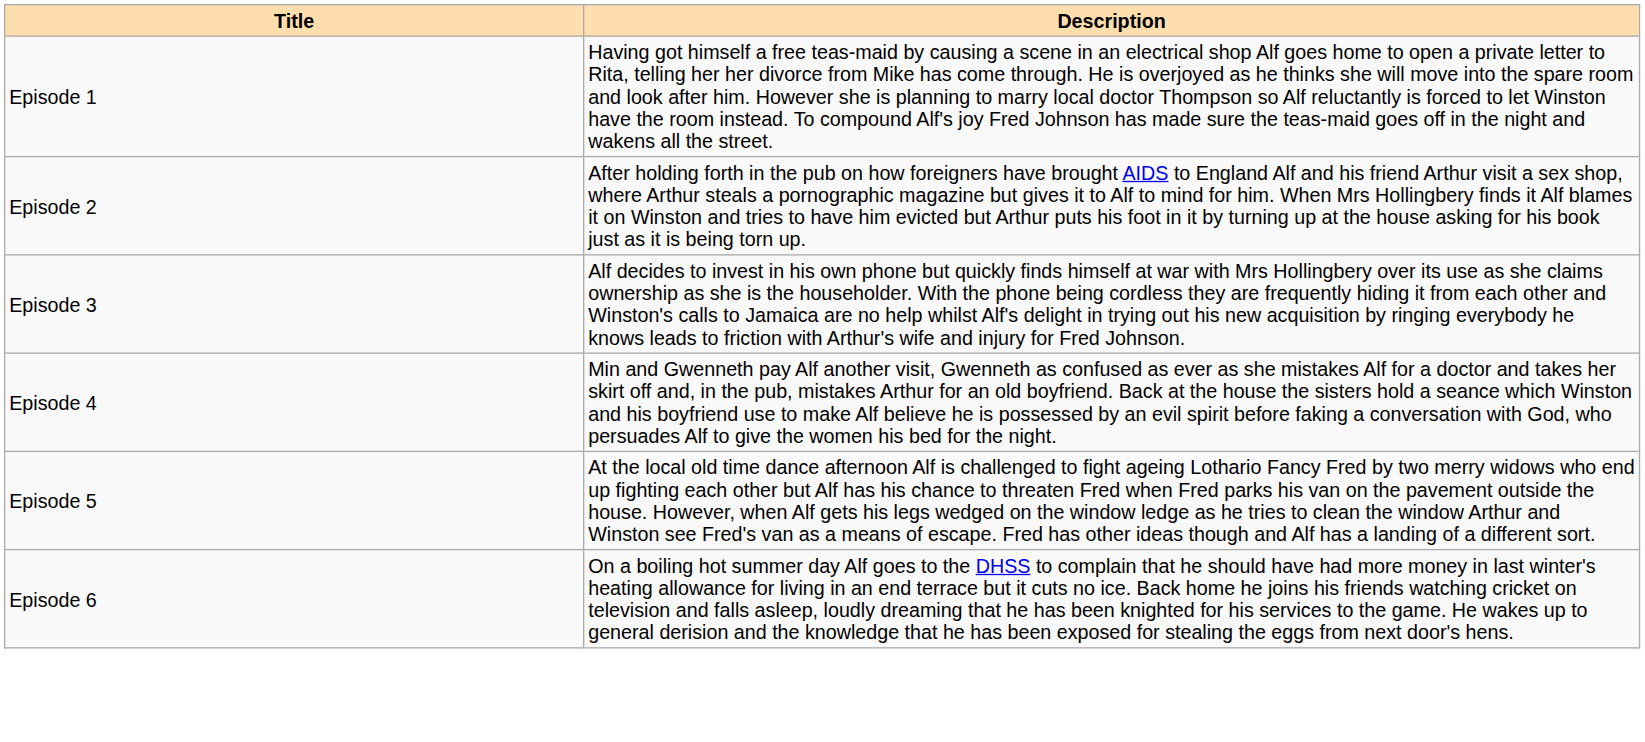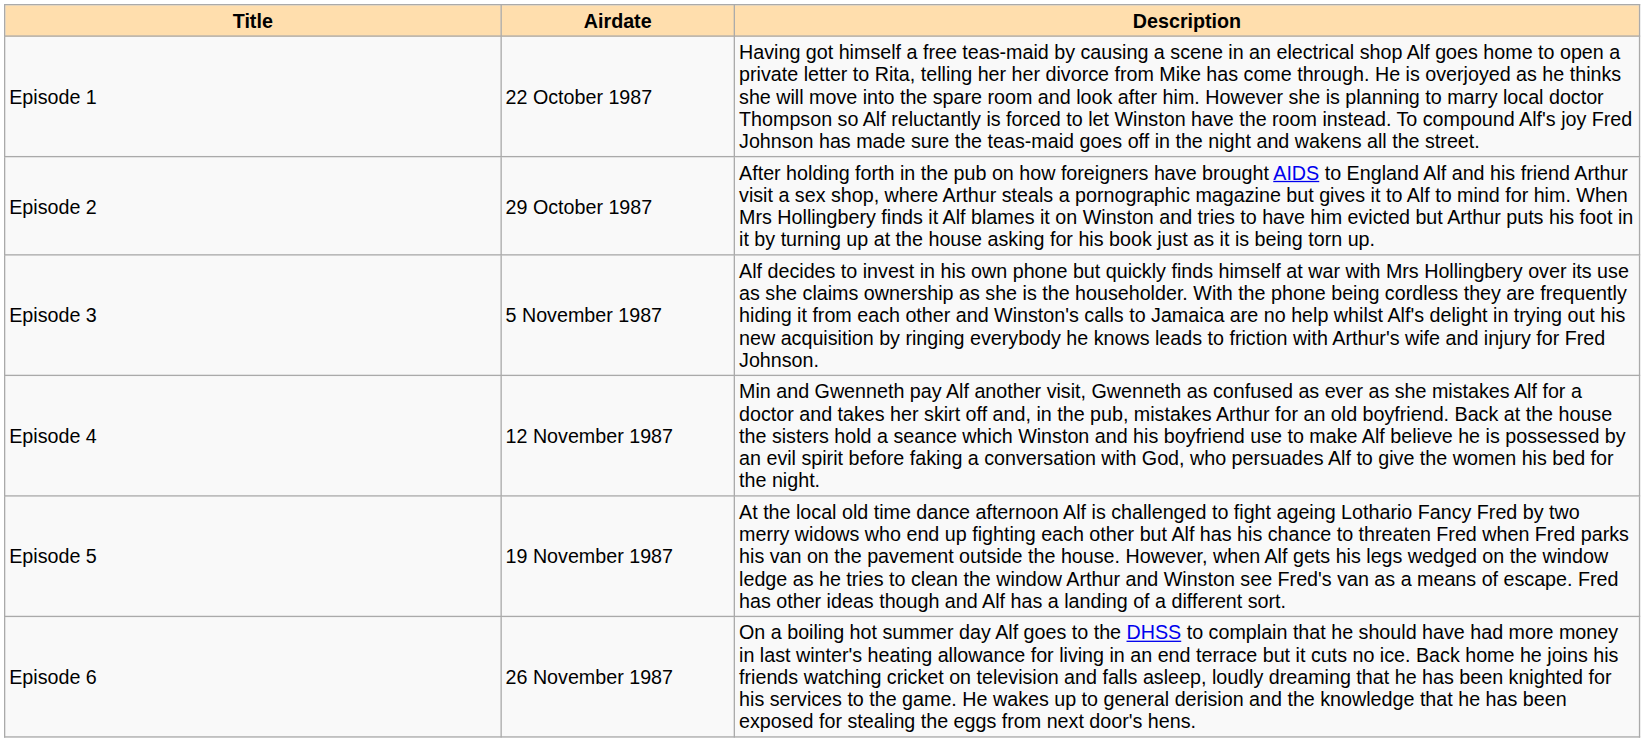+ column: Airdate | 22 October 1987 | 29 October 1987 | 5 November 1987 | 12 November 1987 | 19 November 1987 | 26 November 1987
